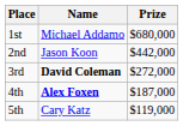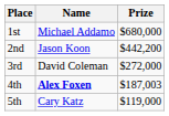2nd | Prize: $442,000 -> $442,200
3rd | Name: bold -> normal
4th | Prize: $187,000 -> $187,003
